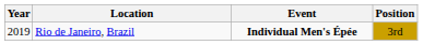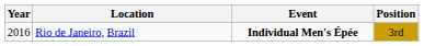Rio de Janeiro, Brazil | Year: 2019 -> 2016
